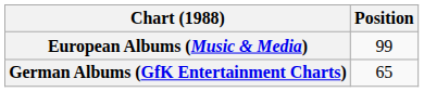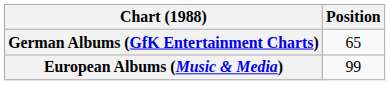rows swapped: European Albums (Music & Media) <-> German Albums (GfK Entertainment Charts)
